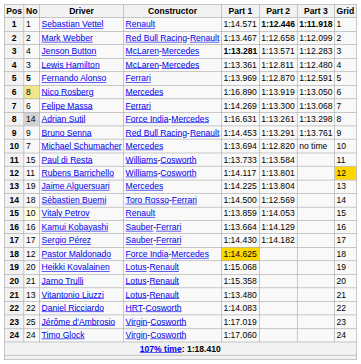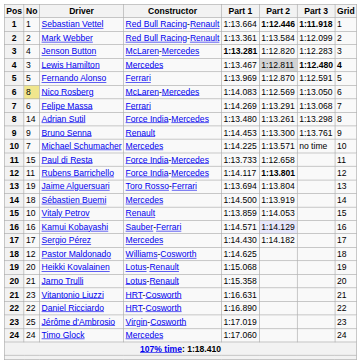Sebastian Vettel | Constructor: Renault -> Red Bull Racing-Renault
Sebastian Vettel | Part 1: 1:14.571 -> 1:13.664
Mark Webber | Part 1: 1:13.467 -> 1:13.361
Mark Webber | Part 2: 1:12.658 -> 1:13.584
Jenson Button | Part 2: 1:13.571 -> 1:12.820
Lewis Hamilton | Constructor: McLaren-Mercedes -> Mercedes
Lewis Hamilton | Part 1: 1:13.361 -> 1:13.467
Lewis Hamilton | Part 2: no background -> lightgrey background
Lewis Hamilton | Part 3: normal -> bold
Lewis Hamilton | Grid: normal -> bold
Fernando Alonso | No: bold -> normal
Nico Rosberg | Constructor: Mercedes -> McLaren-Mercedes
Nico Rosberg | Part 1: 1:16.890 -> 1:14.083
Nico Rosberg | Part 2: 1:13.919 -> 1:12.569
Felipe Massa | Part 2: 1:13.300 -> 1:13.291
Adrian Sutil | No: lightgrey background -> no background
Adrian Sutil | Part 1: 1:16.631 -> 1:13.480
Bruno Senna | Constructor: Red Bull Racing-Renault -> Renault
Bruno Senna | Part 2: 1:13.291 -> 1:13.300
Michael Schumacher | Part 1: 1:13.694 -> 1:14.225
Michael Schumacher | Part 2: 1:12.820 -> 1:13.571
Paul di Resta | Constructor: Williams-Cosworth -> Force India-Mercedes
Paul di Resta | Part 2: 1:13.584 -> 1:12.658
Rubens Barrichello | Constructor: Williams-Cosworth -> Force India-Mercedes
Rubens Barrichello | Part 2: normal -> bold
Rubens Barrichello | Grid: gold background -> no background
Jaime Alguersuari | Constructor: Mercedes -> Toro Rosso-Ferrari
Jaime Alguersuari | Part 1: 1:14.225 -> 1:13.694
Sébastien Buemi | Constructor: Toro Rosso-Ferrari -> Mercedes
Sébastien Buemi | Part 2: 1:12.569 -> 1:13.919
Vitaly Petrov | No: lightyellow background -> no background
Kamui Kobayashi | Part 1: 1:13.664 -> 1:14.571
Kamui Kobayashi | Part 2: no background -> lavender background
Sergio Pérez | Constructor: Sauber-Ferrari -> Mercedes
Pastor Maldonado | Constructor: Force India-Mercedes -> Williams-Cosworth
Pastor Maldonado | Part 1: gold background -> no background
Vitantonio Liuzzi | No: 13 -> 23
Vitantonio Liuzzi | Constructor: Lotus-Renault -> HRT-Cosworth
Vitantonio Liuzzi | Part 1: 1:13.480 -> 1:16.631
Daniel Ricciardo | Part 1: 1:14.083 -> 1:16.890
Timo Glock | Constructor: Virgin-Cosworth -> Mercedes
